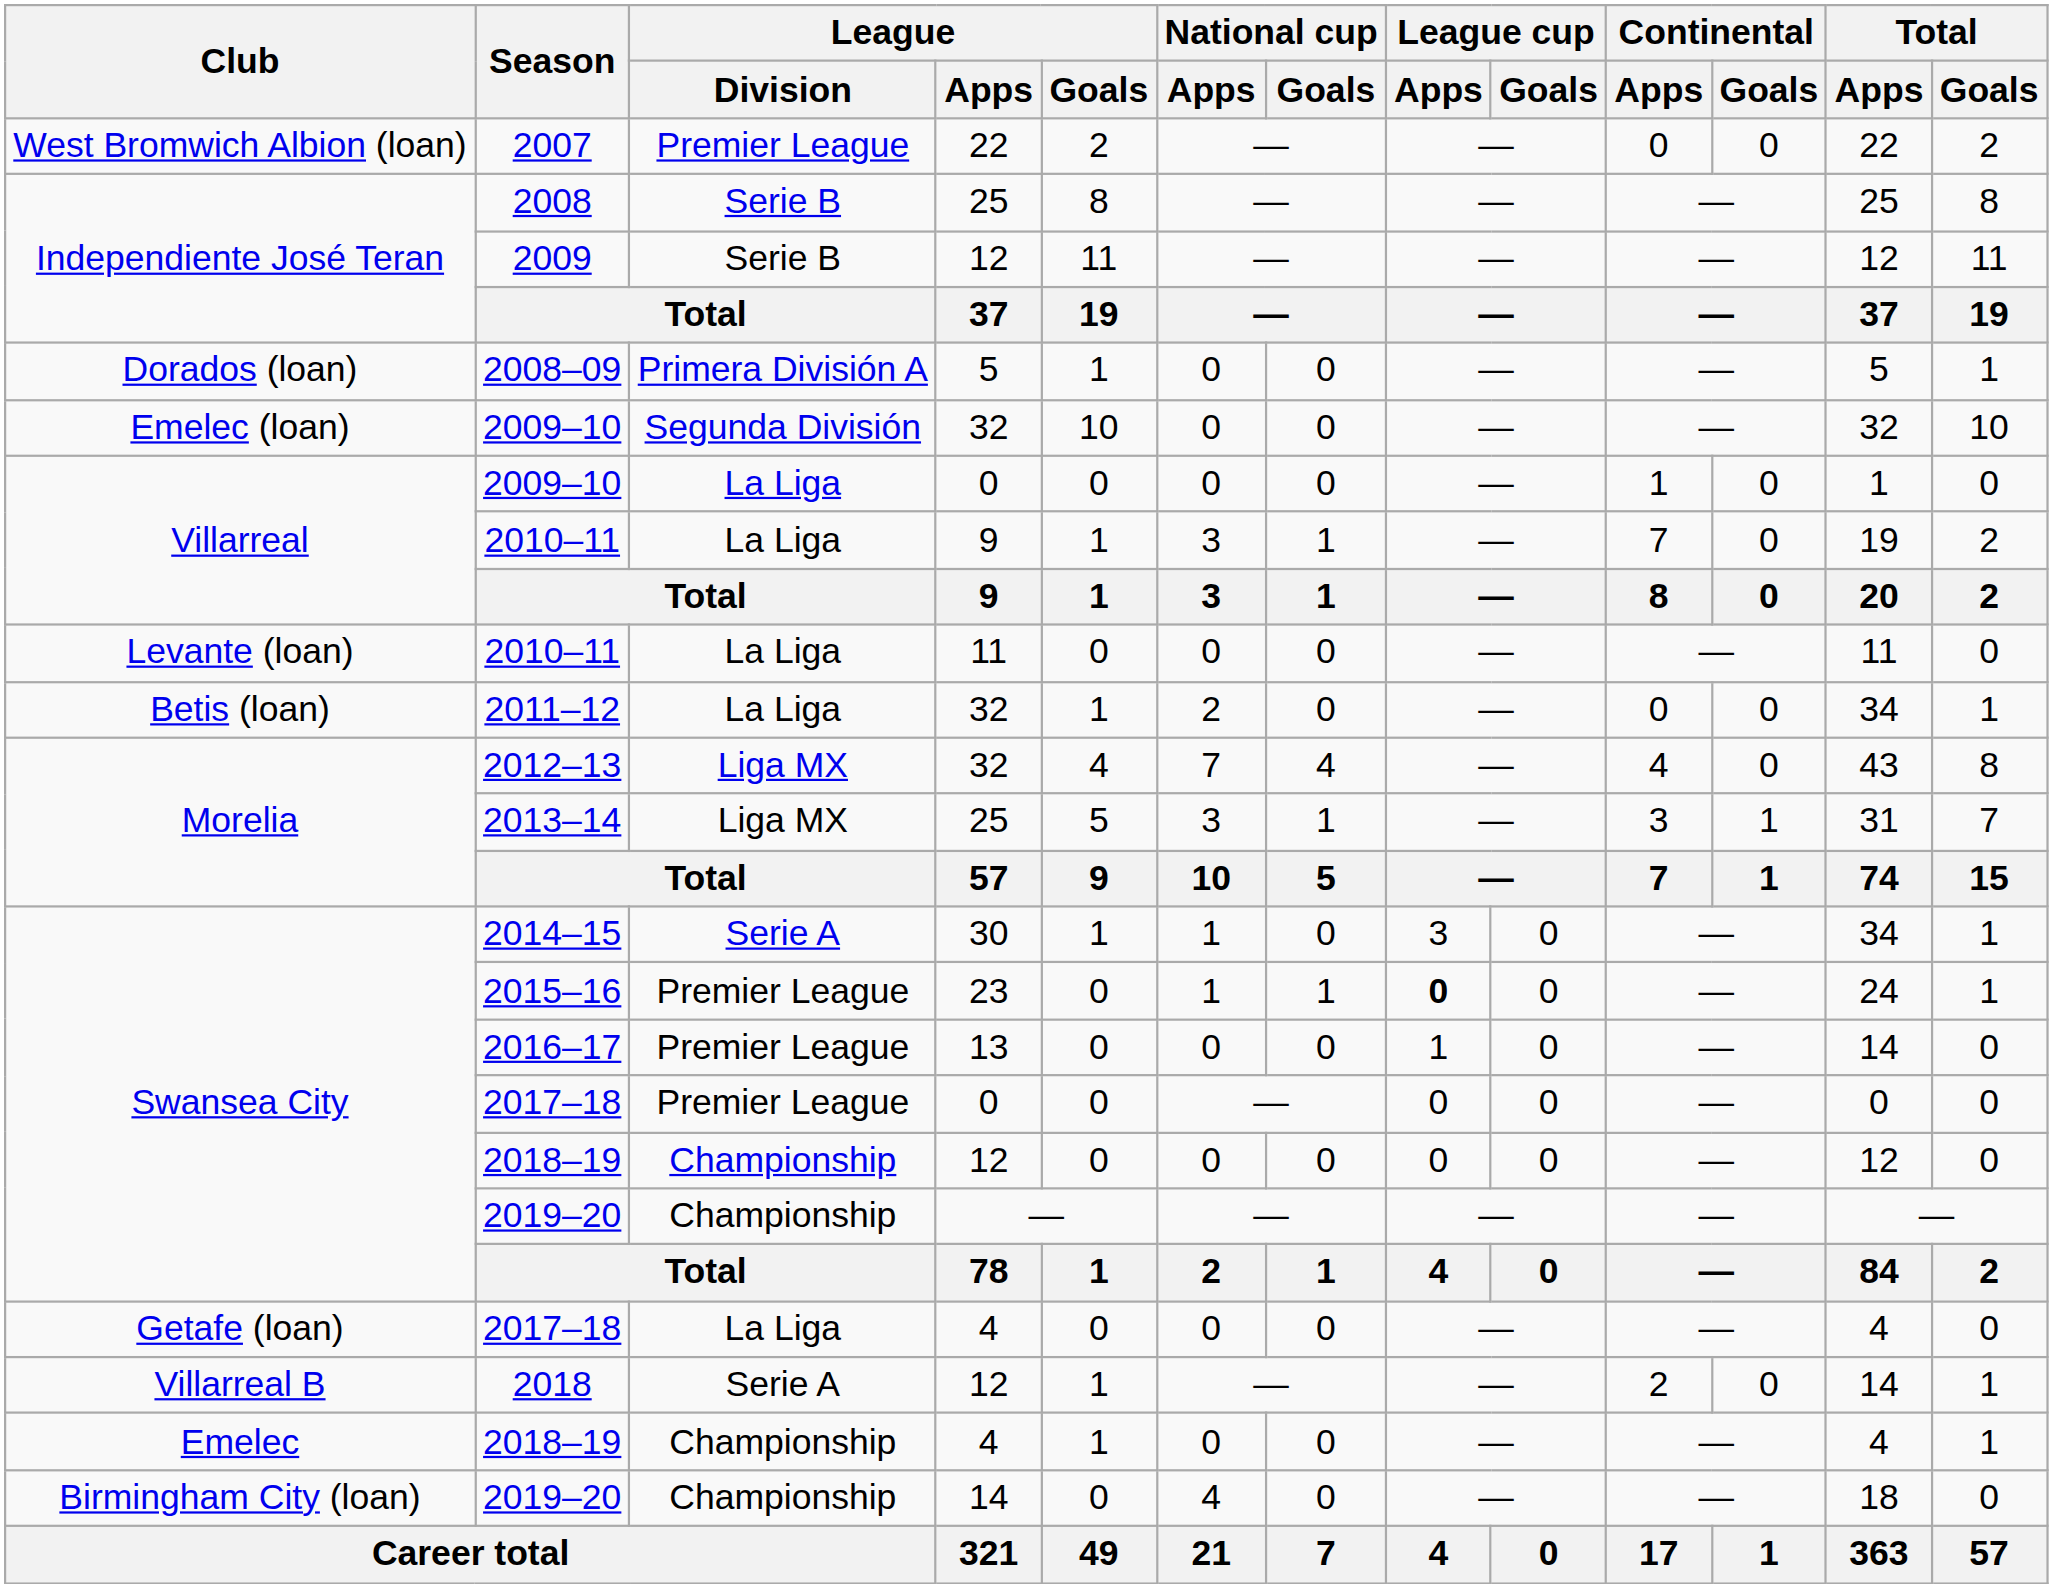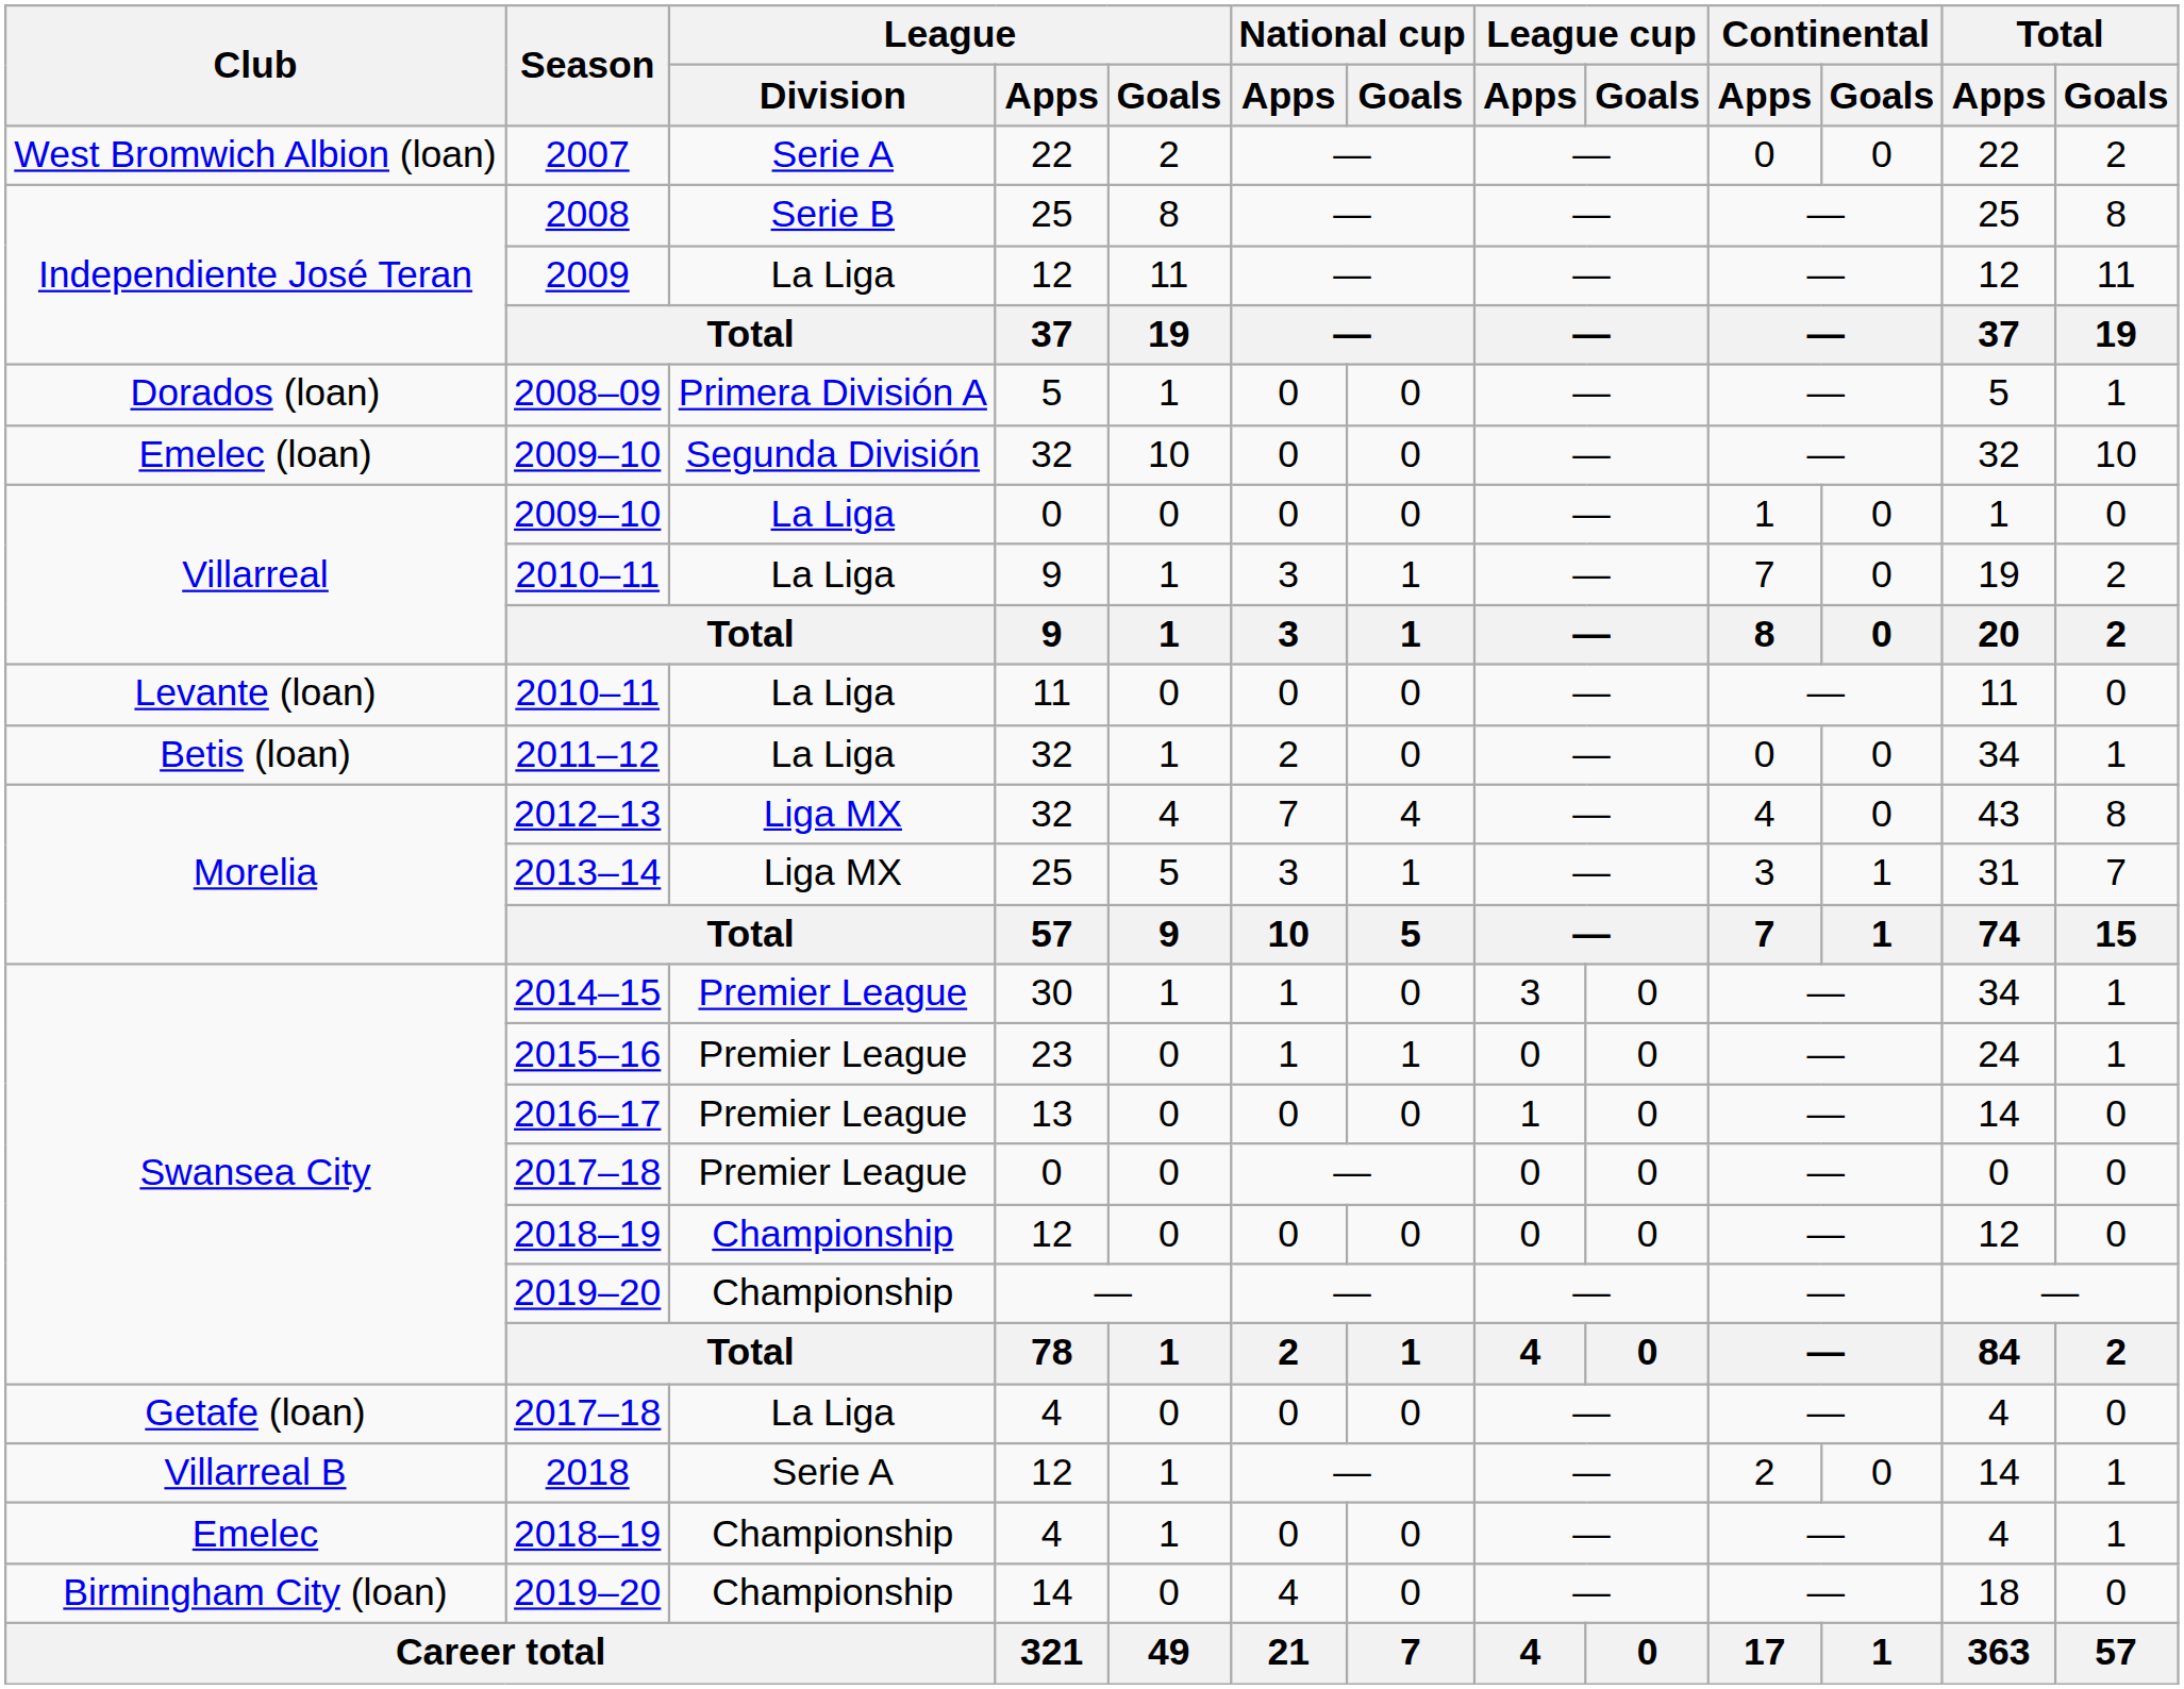2007 | League / Division: Premier League -> Serie A
2009 | League / Division: Serie B -> La Liga
2014–15 | League / Division: Serie A -> Premier League
2015–16 | League cup / Apps: bold -> normal
